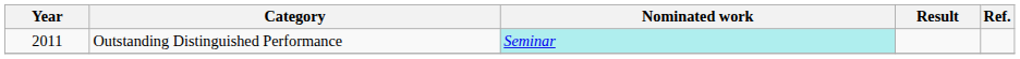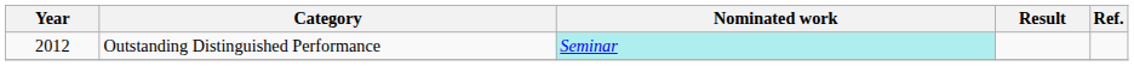Outstanding Distinguished Performance | Year: 2011 -> 2012
